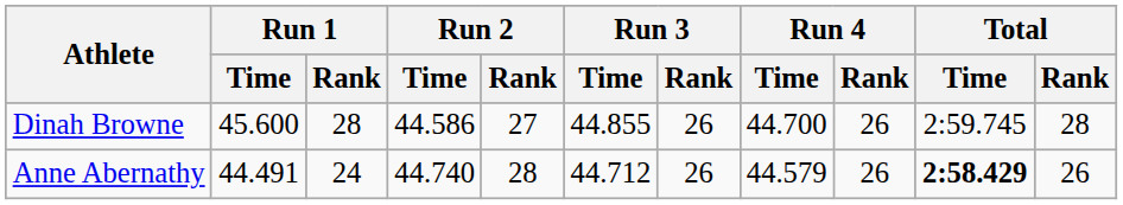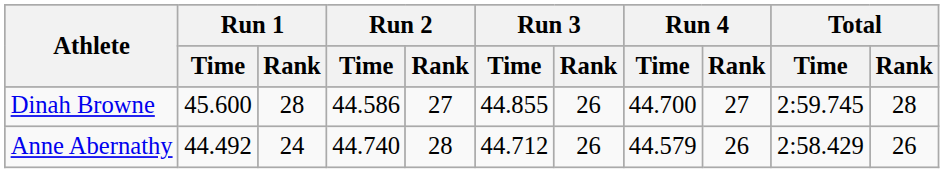Dinah Browne | Run 4 / Rank: 26 -> 27
Anne Abernathy | Run 1 / Time: 44.491 -> 44.492
Anne Abernathy | Total / Time: bold -> normal
